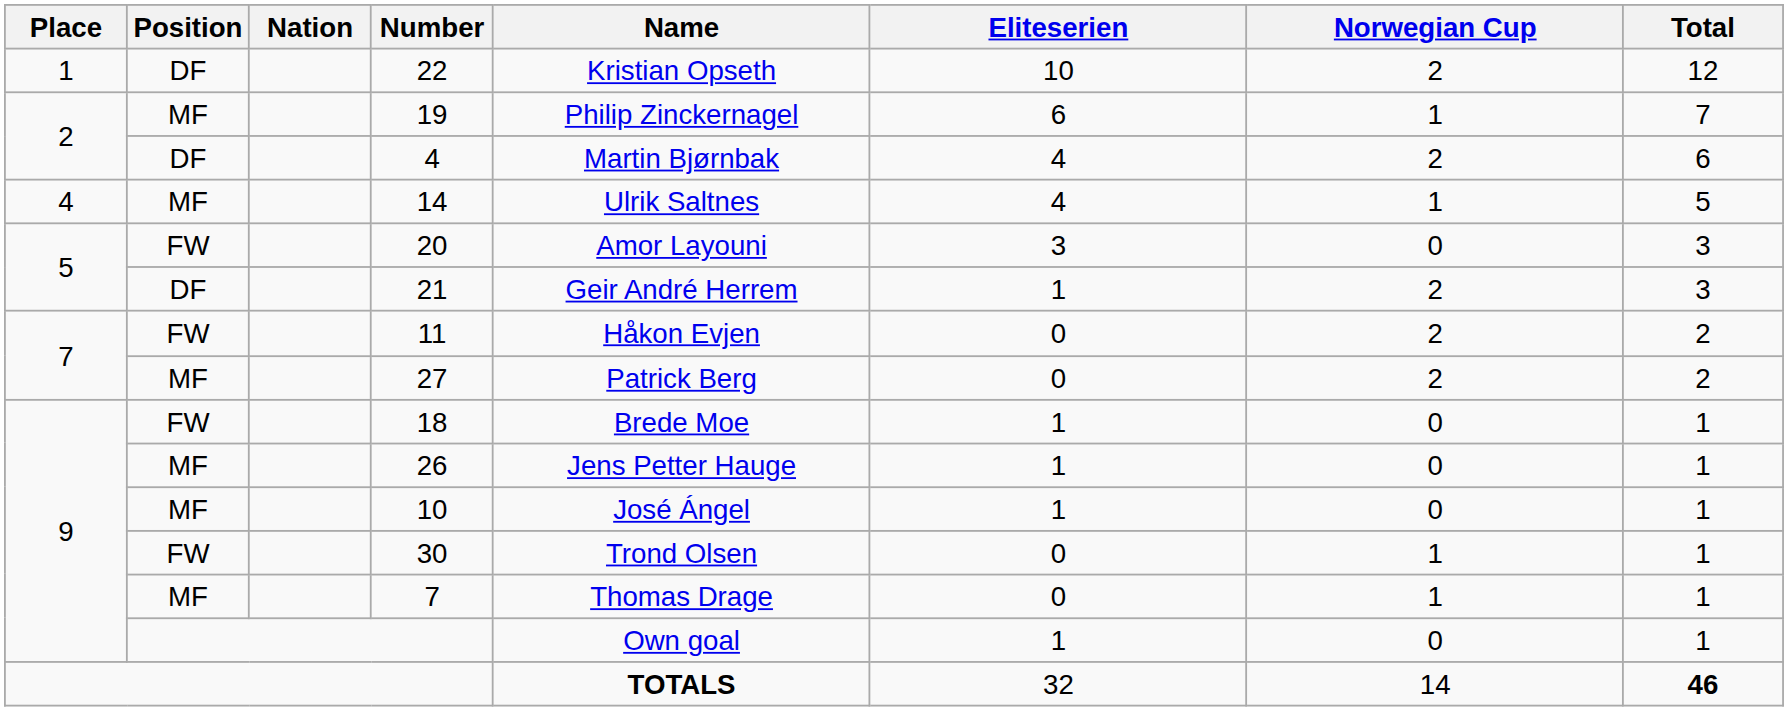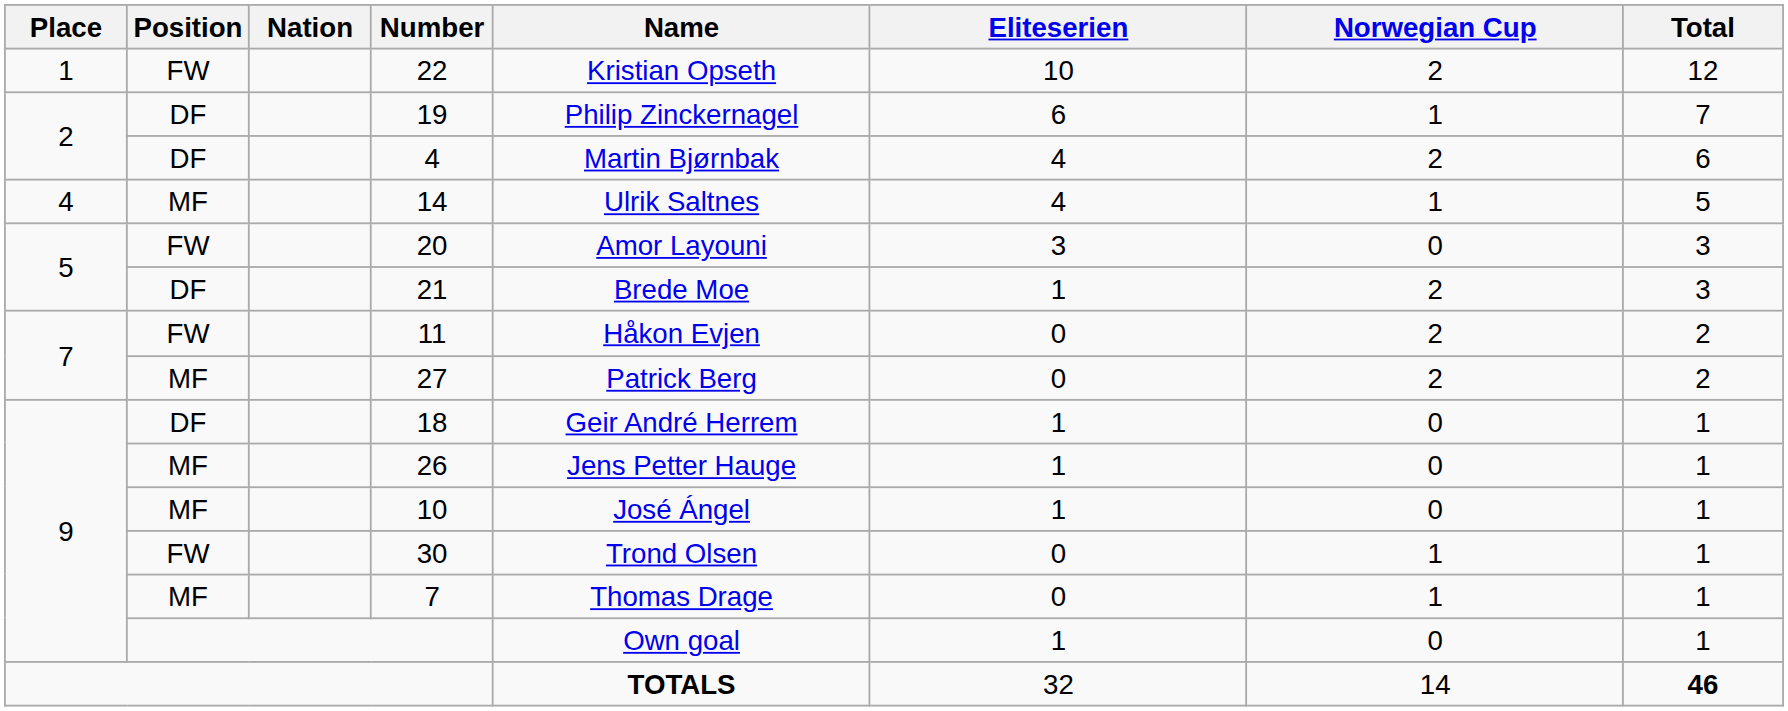22 | Position: DF -> FW
19 | Position: MF -> DF
21 | Name: Geir André Herrem -> Brede Moe
18 | Position: FW -> DF
18 | Name: Brede Moe -> Geir André Herrem
